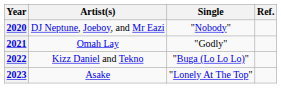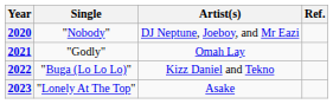columns swapped: Single <-> Artist(s)
